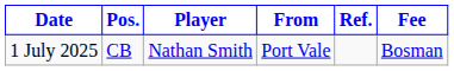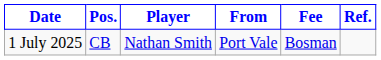columns swapped: Fee <-> Ref.
